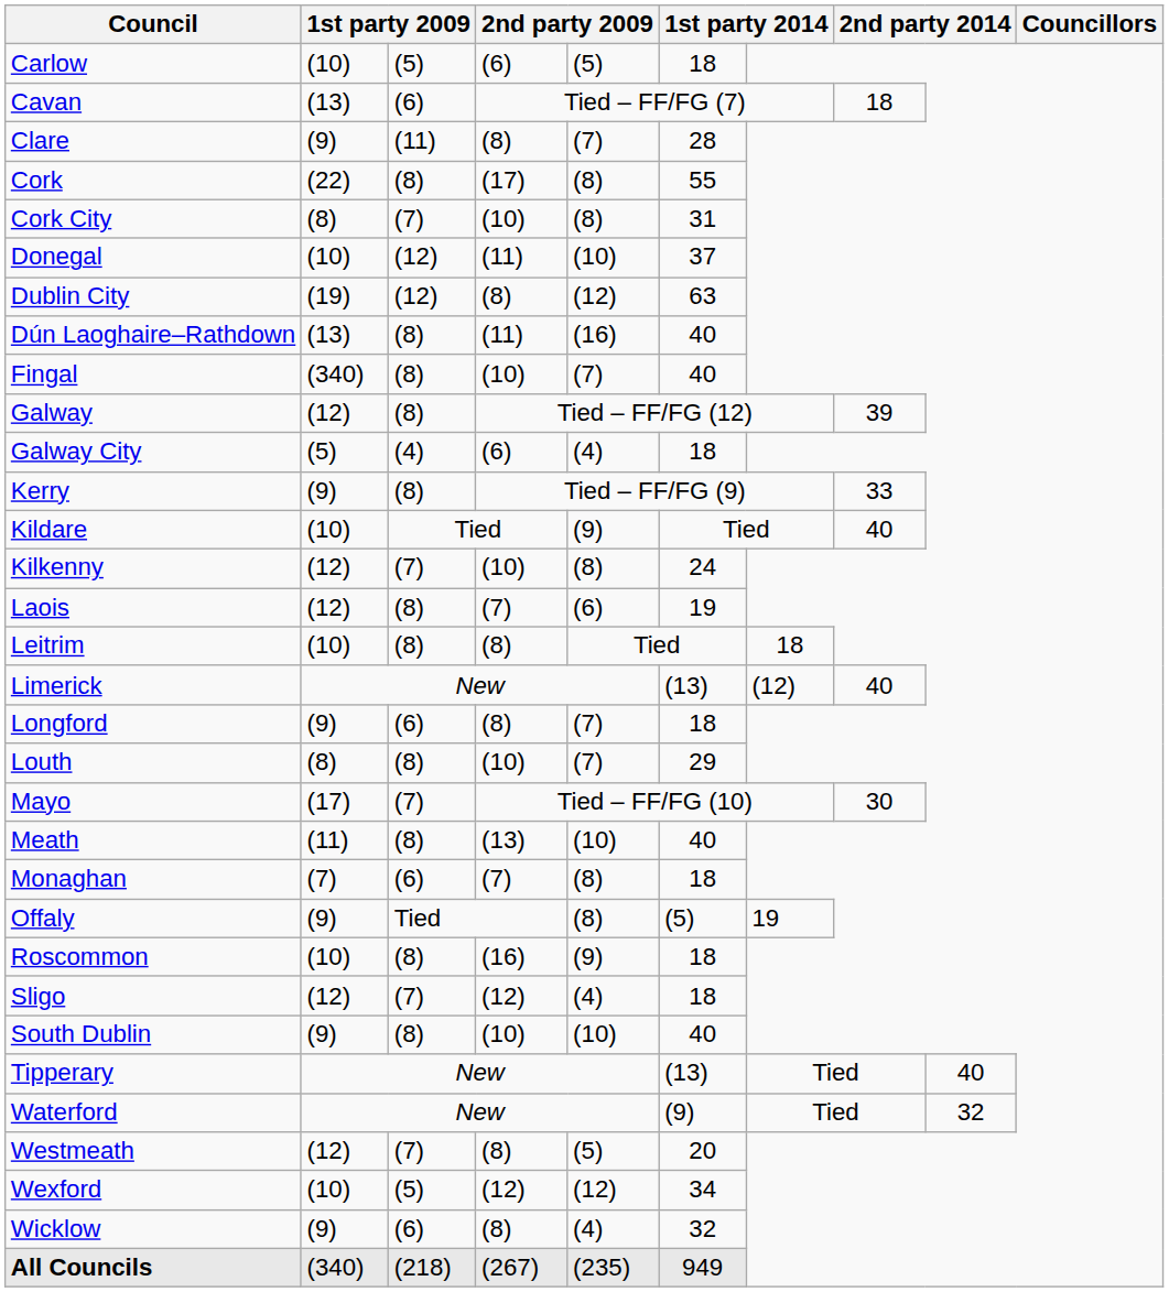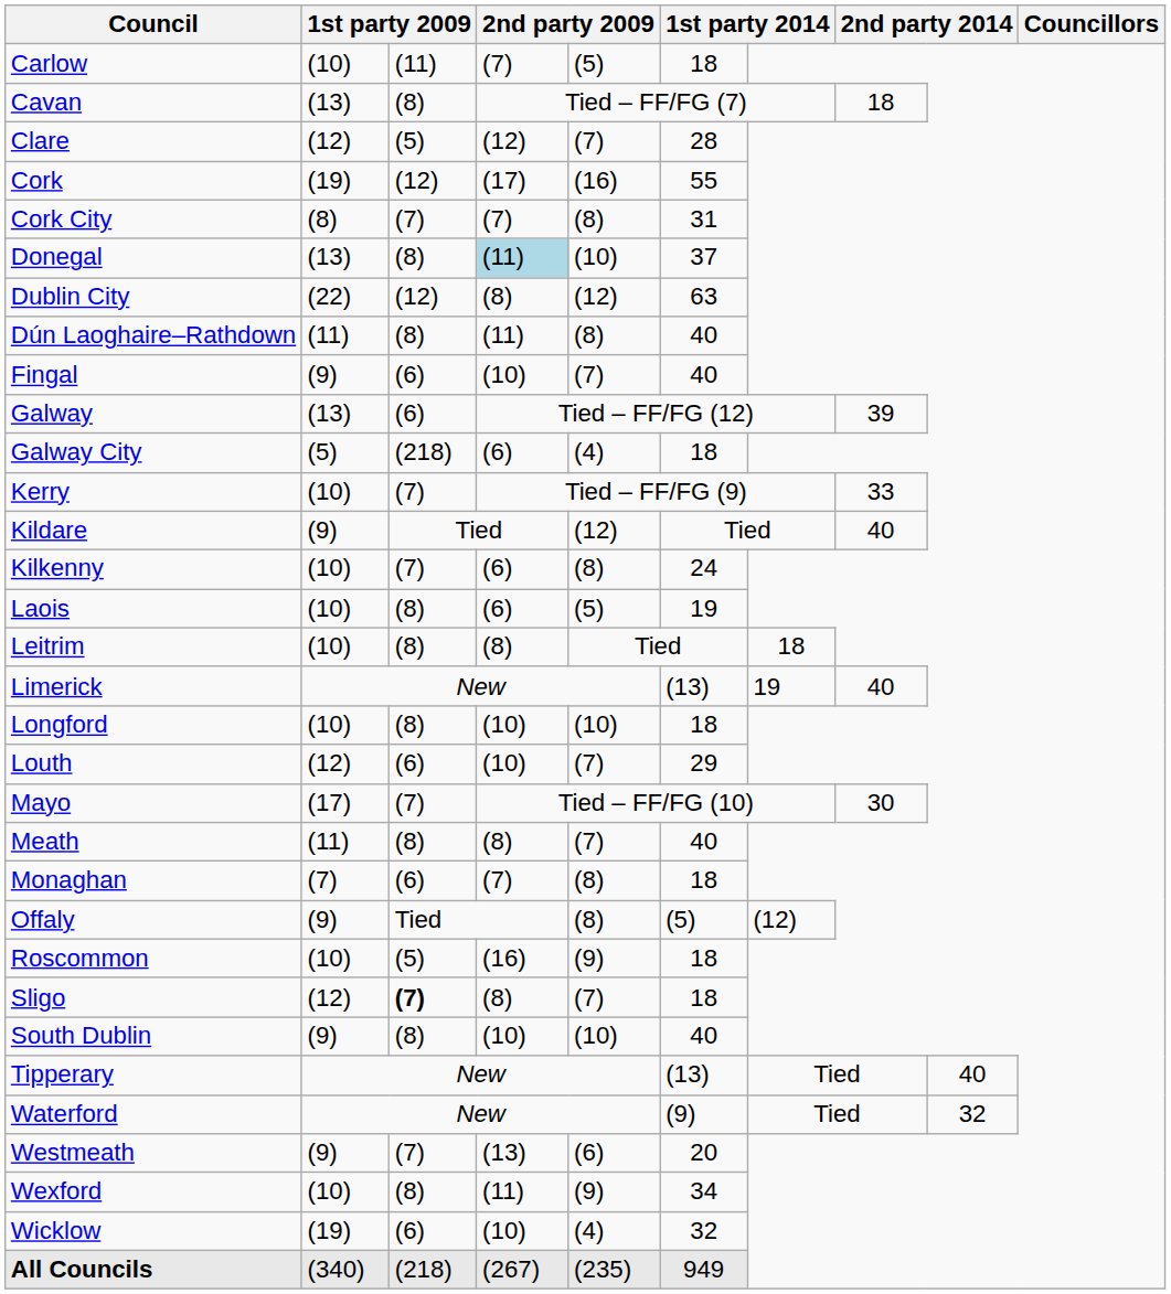Carlow | column 3: (5) -> (11)
Carlow | column 4: (6) -> (7)
Cavan | column 3: (6) -> (8)
Clare | column 2: (9) -> (12)
Clare | column 3: (11) -> (5)
Clare | column 4: (8) -> (12)
Cork | column 2: (22) -> (19)
Cork | column 3: (8) -> (12)
Cork | column 5: (8) -> (16)
Cork City | column 4: (10) -> (7)
Donegal | column 2: (10) -> (13)
Donegal | column 3: (12) -> (8)
Donegal | column 4: no background -> lightblue background
Dublin City | column 2: (19) -> (22)
Dún Laoghaire–Rathdown | column 2: (13) -> (11)
Dún Laoghaire–Rathdown | column 5: (16) -> (8)
Fingal | column 2: (340) -> (9)
Fingal | column 3: (8) -> (6)
Galway | column 2: (12) -> (13)
Galway | column 3: (8) -> (6)
Galway City | column 3: (4) -> (218)
Kerry | column 2: (9) -> (10)
Kerry | column 3: (8) -> (7)
Kildare | column 2: (10) -> (9)
Kildare | column 5: (9) -> (12)
Kilkenny | column 2: (12) -> (10)
Kilkenny | column 4: (10) -> (6)
Laois | column 2: (12) -> (10)
Laois | column 4: (7) -> (6)
Laois | column 5: (6) -> (5)
Limerick | column 7: (12) -> 19
Longford | column 2: (9) -> (10)
Longford | column 3: (6) -> (8)
Longford | column 4: (8) -> (10)
Longford | column 5: (7) -> (10)
Louth | column 2: (8) -> (12)
Louth | column 3: (8) -> (6)
Meath | column 4: (13) -> (8)
Meath | column 5: (10) -> (7)
Offaly | column 7: 19 -> (12)
Roscommon | column 3: (8) -> (5)
Sligo | column 3: normal -> bold
Sligo | column 4: (12) -> (8)
Sligo | column 5: (4) -> (7)
Westmeath | column 2: (12) -> (9)
Westmeath | column 4: (8) -> (13)
Westmeath | column 5: (5) -> (6)
Wexford | column 3: (5) -> (8)
Wexford | column 4: (12) -> (11)
Wexford | column 5: (12) -> (9)
Wicklow | column 2: (9) -> (19)
Wicklow | column 4: (8) -> (10)
